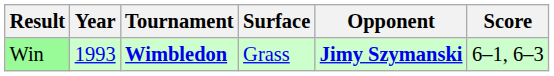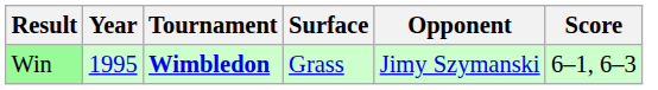Win | Year: 1993 -> 1995
Win | Opponent: bold -> normal
